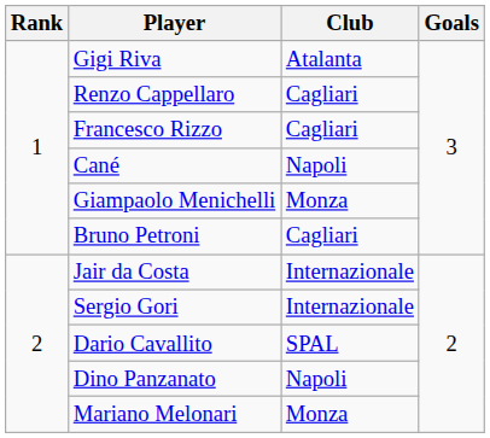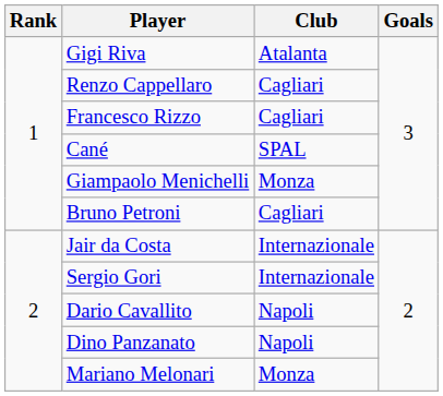Cané | Club: Napoli -> SPAL
Dario Cavallito | Club: SPAL -> Napoli
